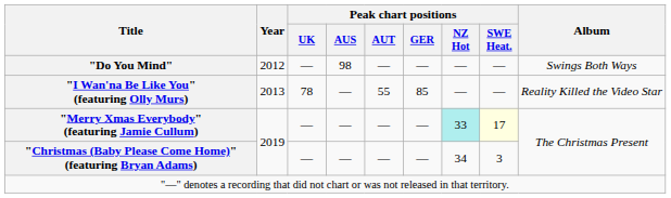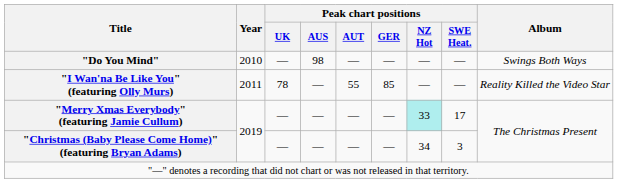"Do You Mind" | Year: 2012 -> 2010
"I Wan'na Be Like You" (featuring Olly Murs) | Year: 2013 -> 2011
"Merry Xmas Everybody" (featuring Jamie Cullum) | Peak chart positions / SWE Heat.: lightyellow background -> no background
